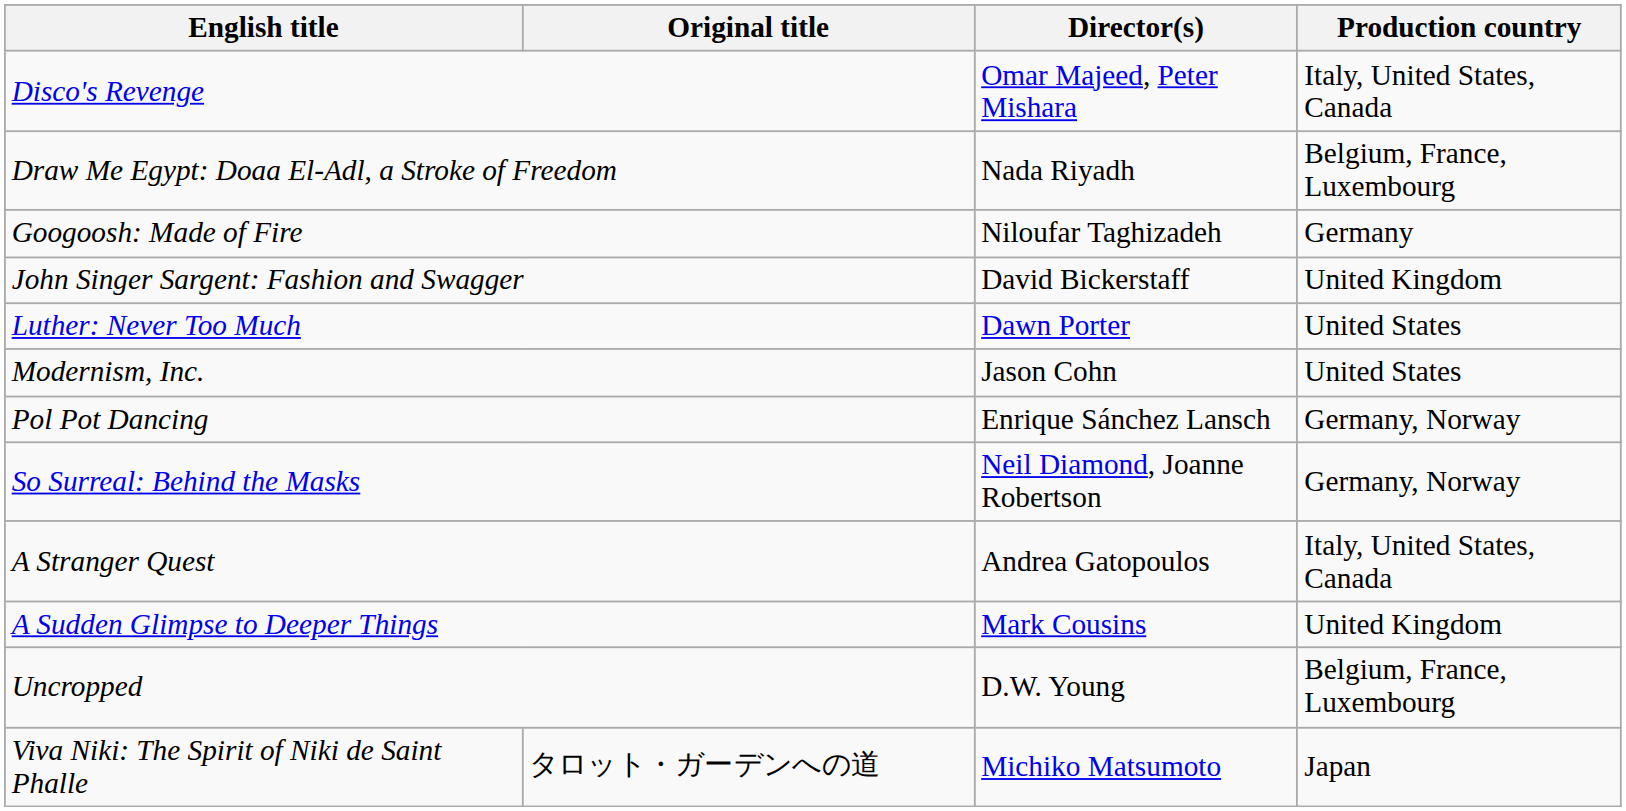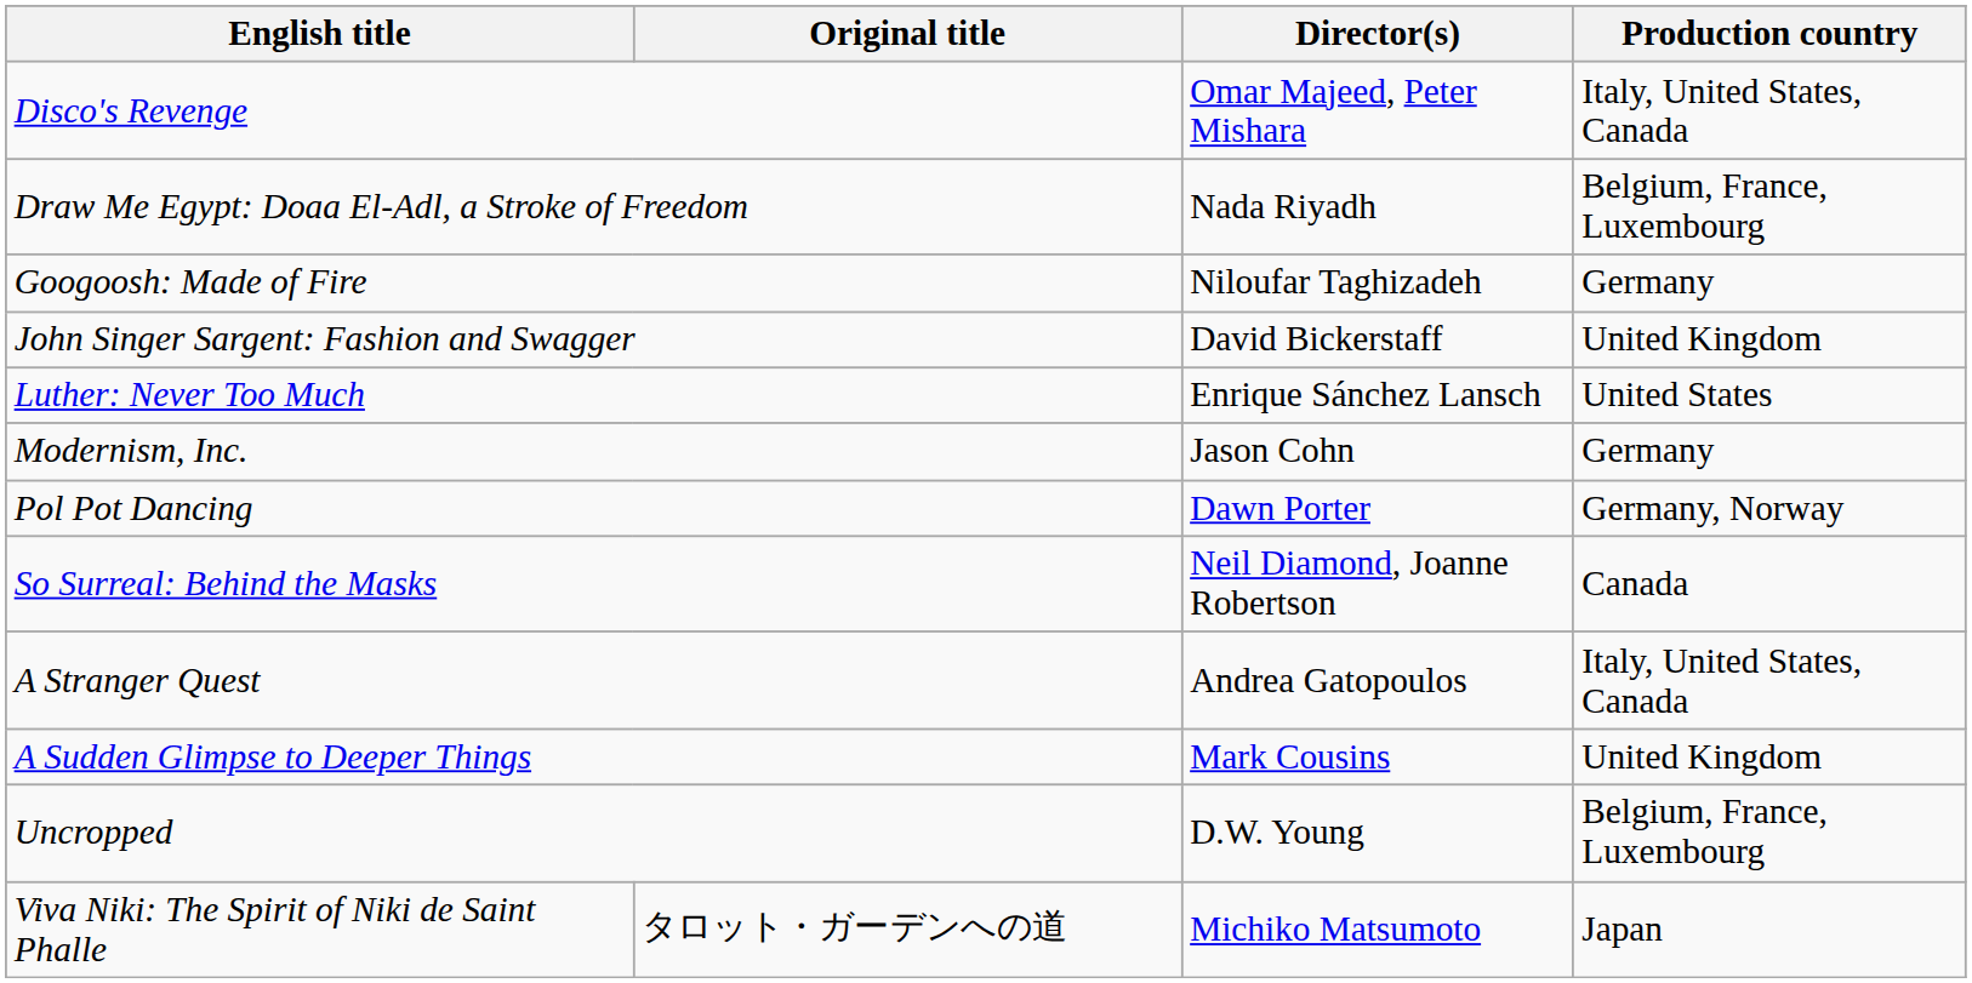Luther: Never Too Much | Director(s): Dawn Porter -> Enrique Sánchez Lansch
Modernism, Inc. | Production country: United States -> Germany
Pol Pot Dancing | Director(s): Enrique Sánchez Lansch -> Dawn Porter
So Surreal: Behind the Masks | Production country: Germany, Norway -> Canada
